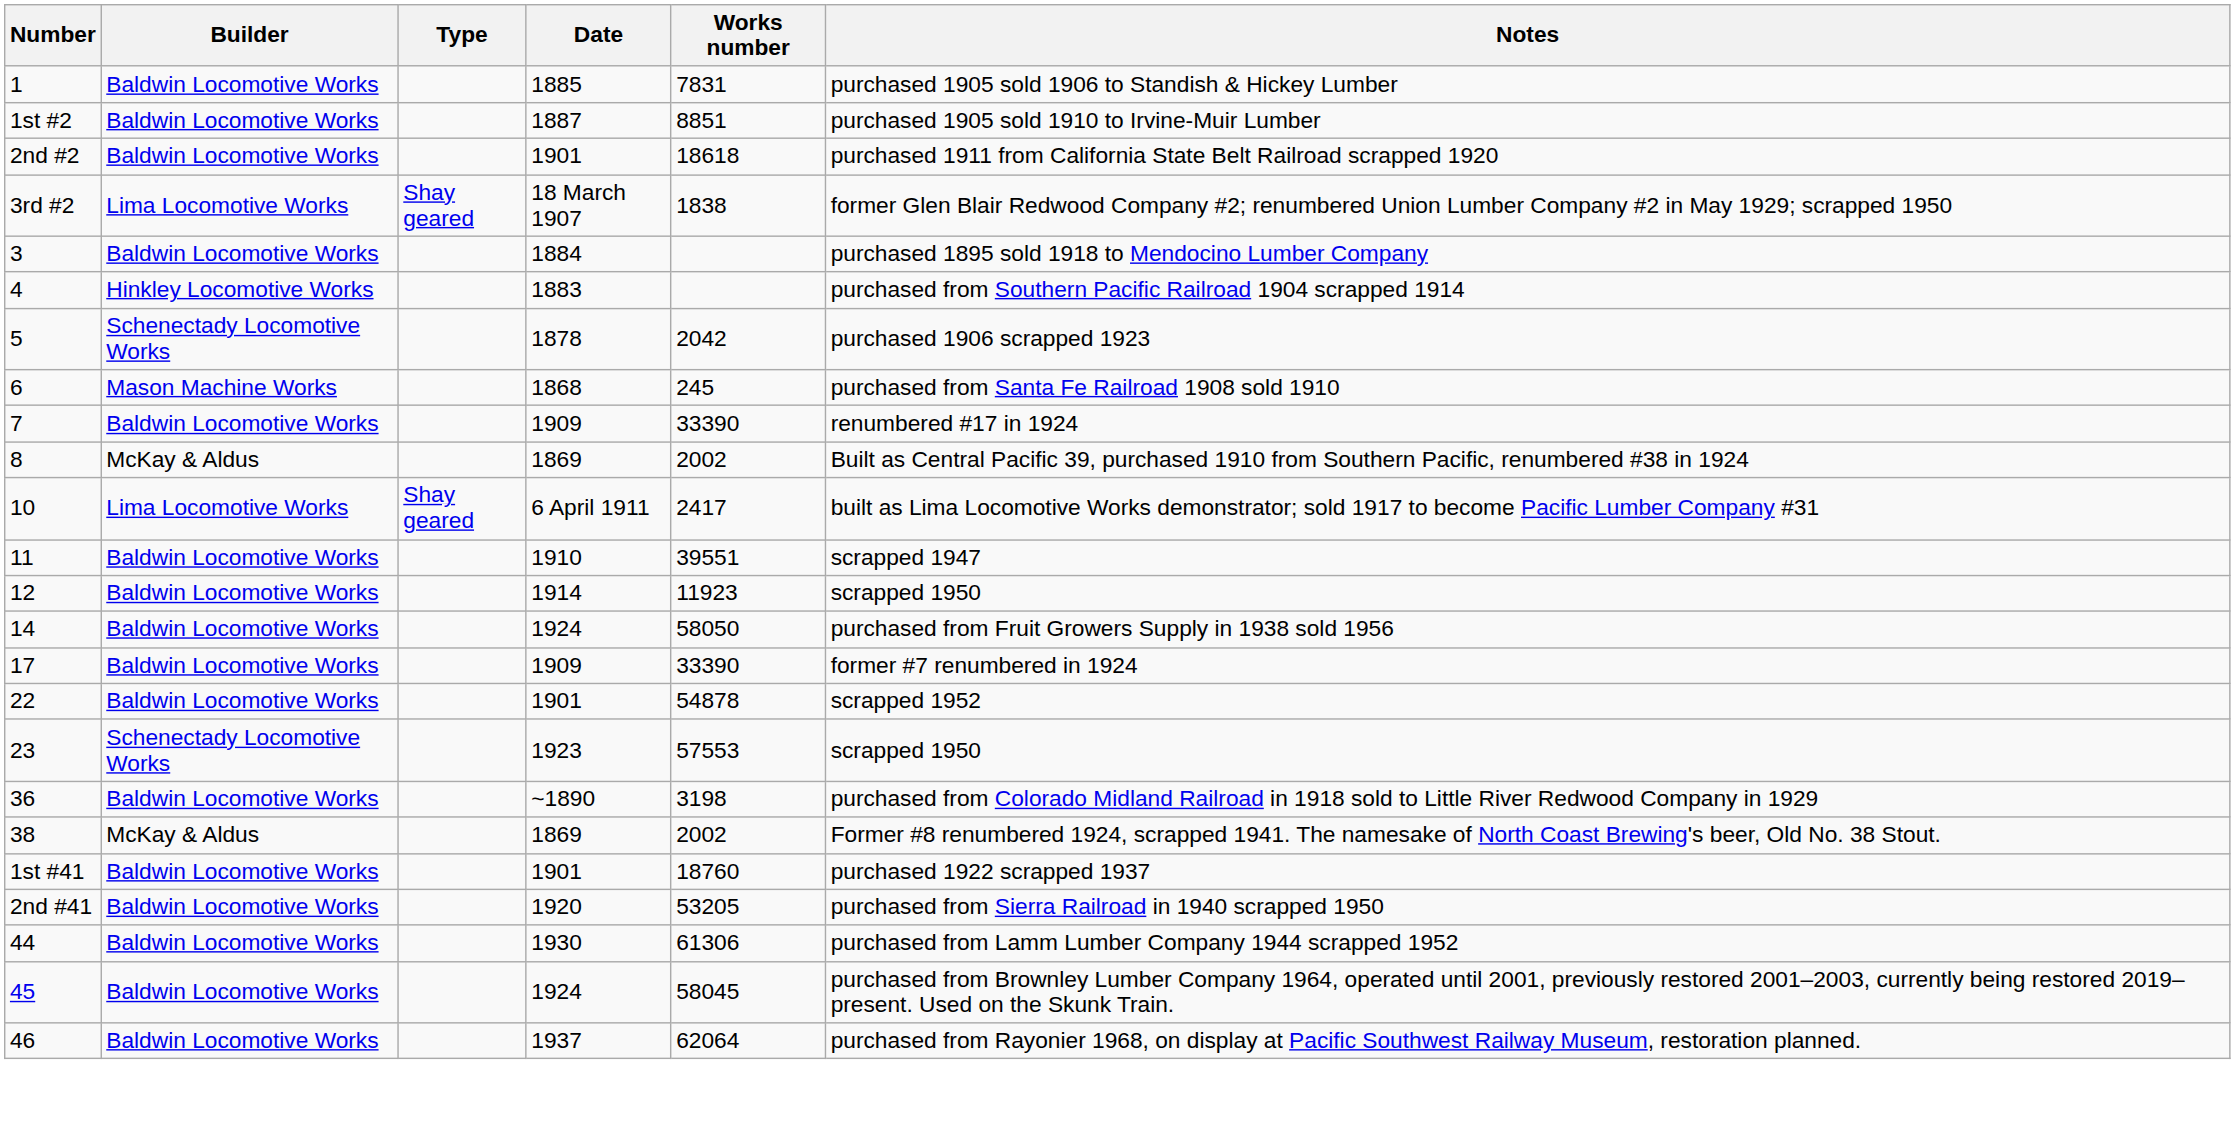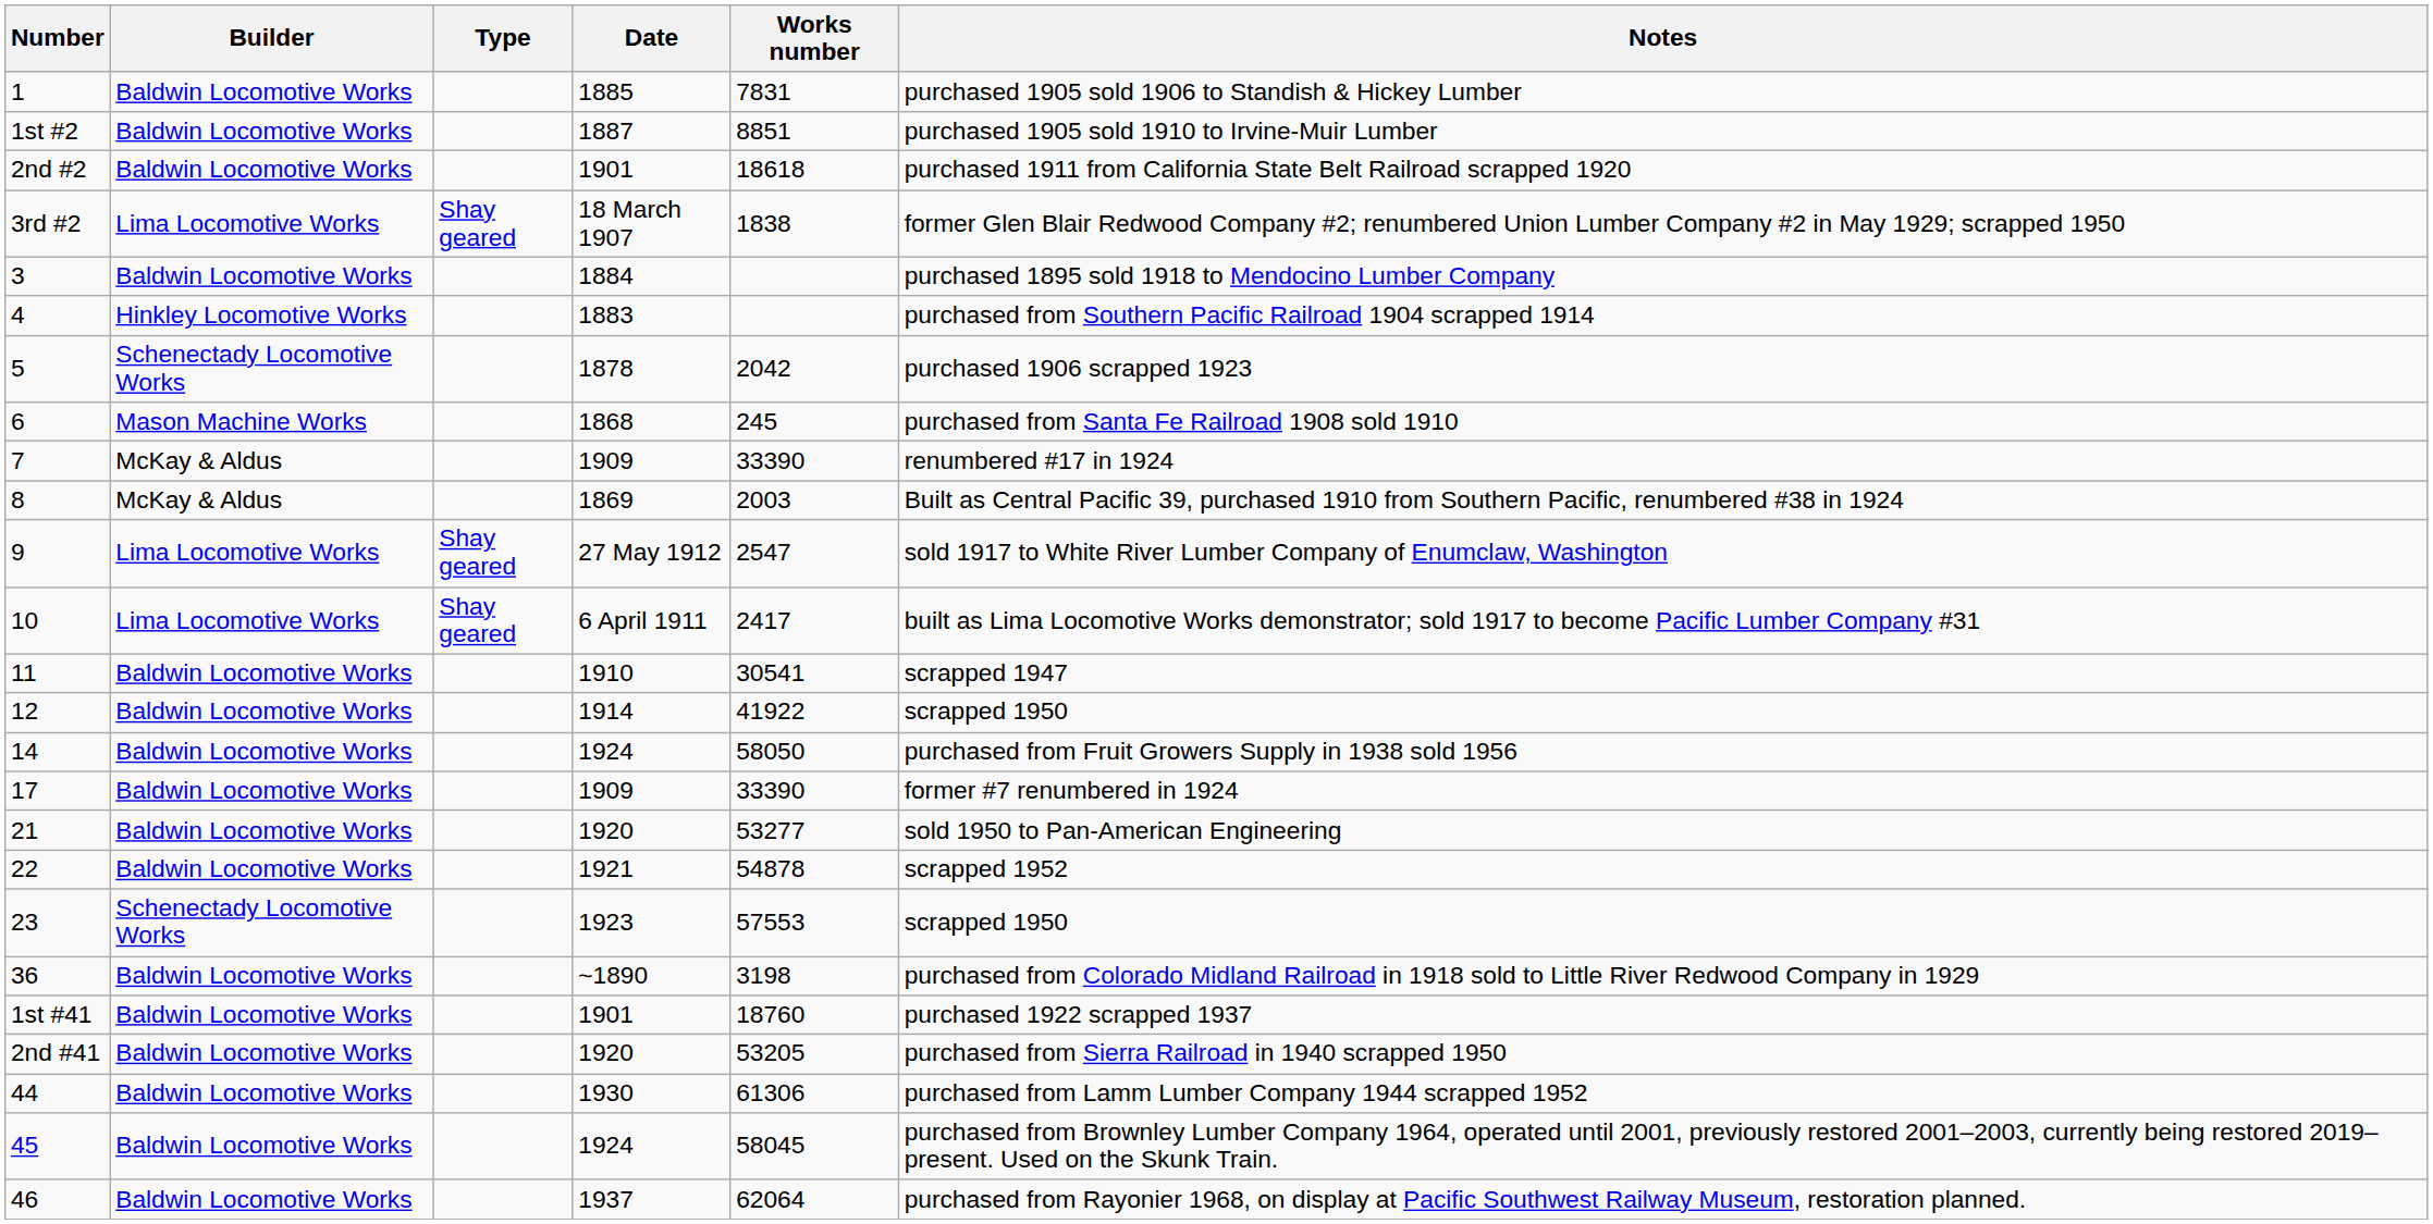7 | Builder: Baldwin Locomotive Works -> McKay & Aldus
8 | Works number: 2002 -> 2003
+ row: 9 | Lima Locomotive Works | Shay geared | 27 May 1912 | 2547 | sold 1917 to White River Lumber Company of Enumclaw, Washington
11 | Works number: 39551 -> 30541
12 | Works number: 11923 -> 41922
+ row: 21 | Baldwin Locomotive Works | 1920 | 53277 | sold 1950 to Pan-American Engineering
22 | Date: 1901 -> 1921
- row: 38 | McKay & Aldus | 1869 | 2002 | Former #8 renumbered 1924, scrapped 1941. The namesake of North Coast Brewing's beer, Old No. 38 Stout.
